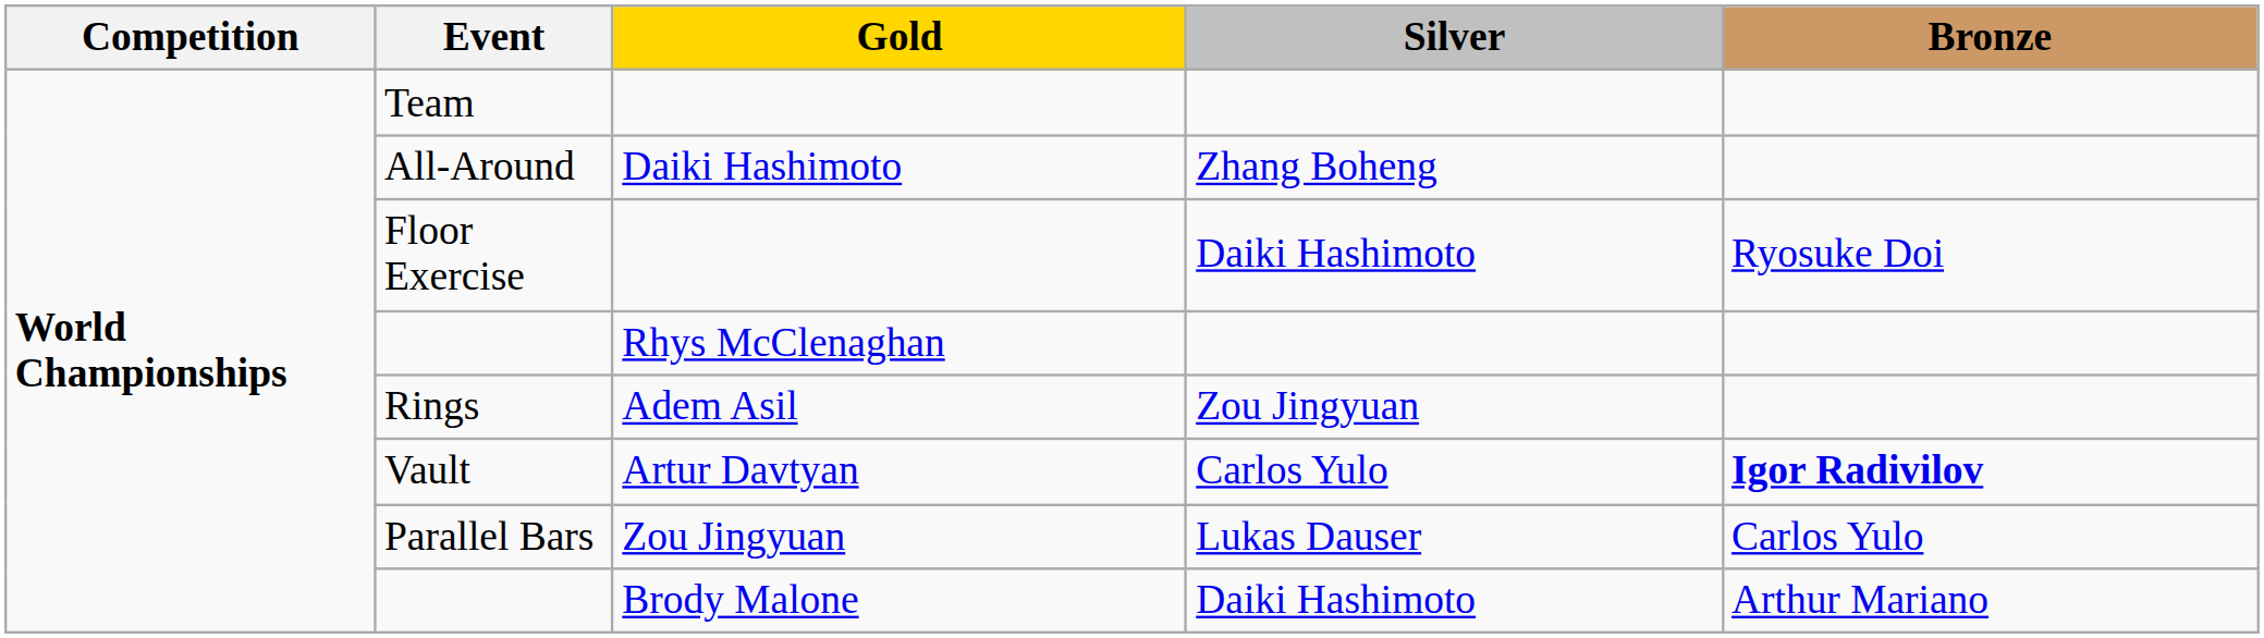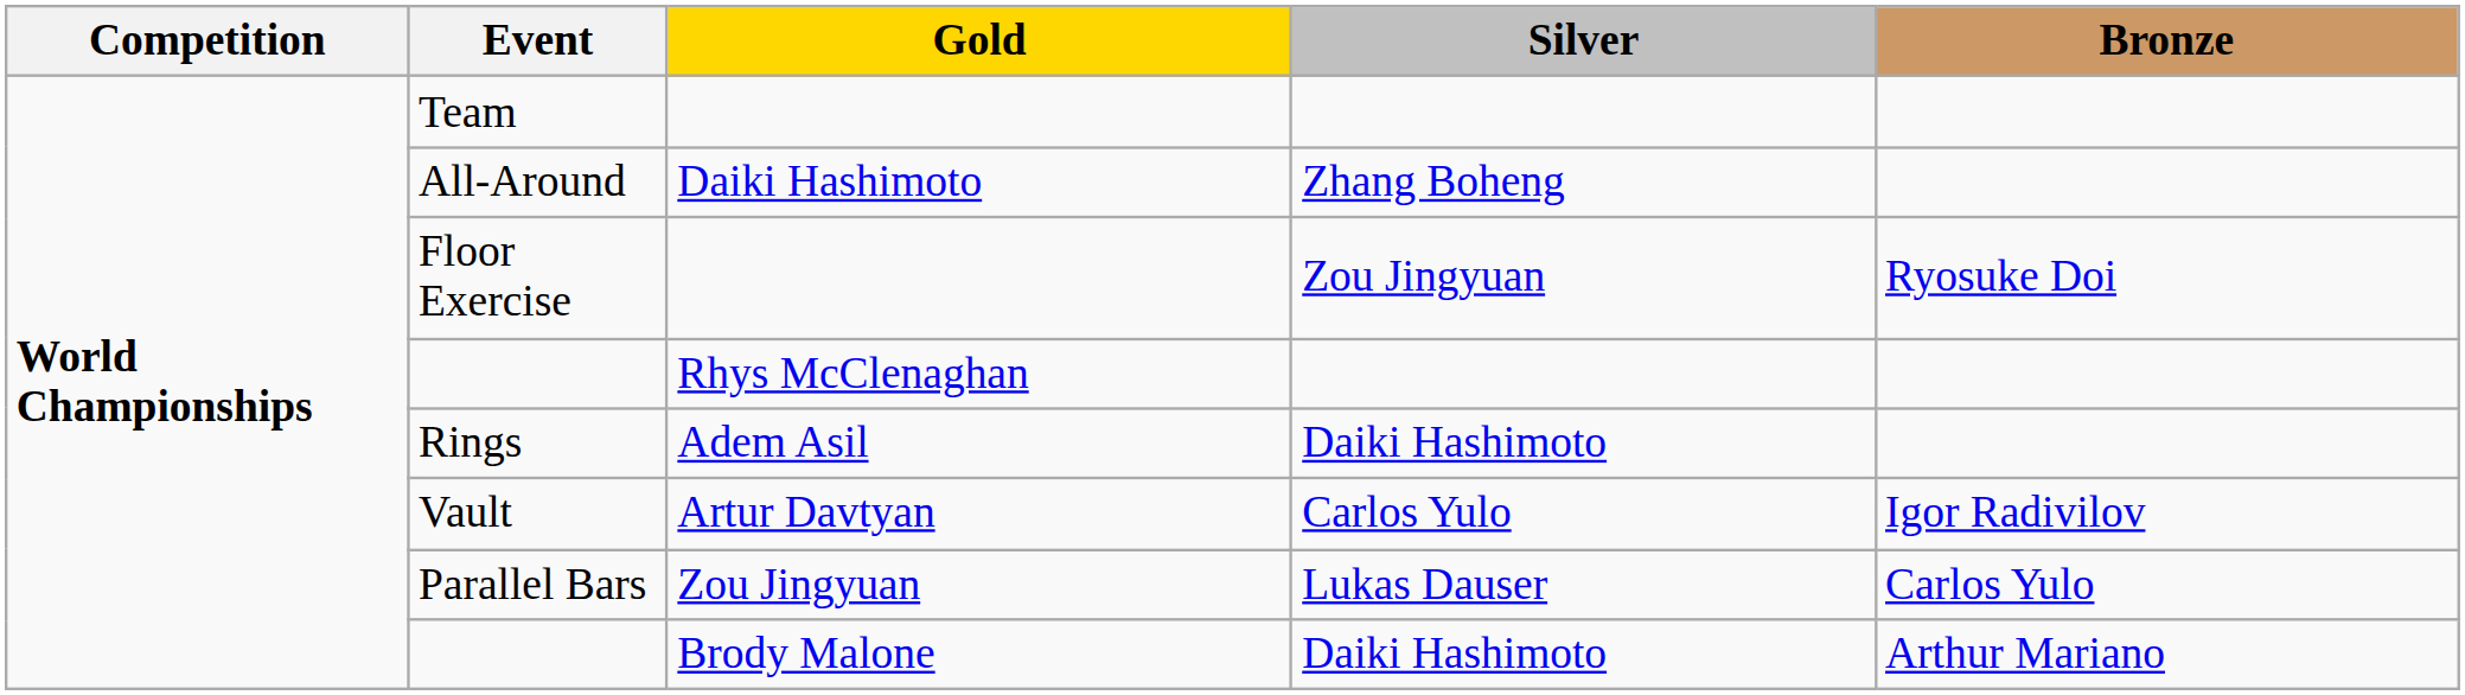Floor Exercise | Silver: Daiki Hashimoto -> Zou Jingyuan
Rings | Silver: Zou Jingyuan -> Daiki Hashimoto
Vault | Bronze: bold -> normal
